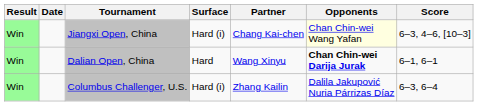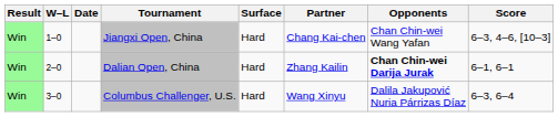+ column: W–L | 1–0 | 2–0 | 3–0
Jiangxi Open, China | Surface: Hard (i) -> Hard
Jiangxi Open, China | Opponents: lightyellow background -> no background
Dalian Open, China | Partner: Wang Xinyu -> Zhang Kailin
Columbus Challenger, U.S. | Surface: Hard (i) -> Hard
Columbus Challenger, U.S. | Partner: Zhang Kailin -> Wang Xinyu
